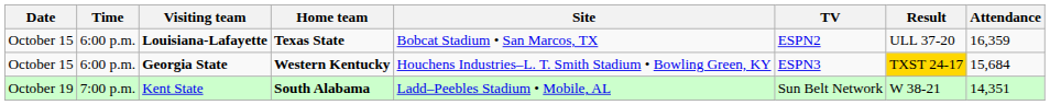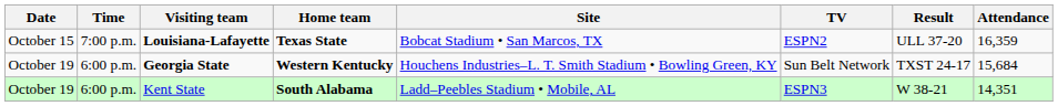Louisiana-Lafayette | Time: 6:00 p.m. -> 7:00 p.m.
Georgia State | Date: October 15 -> October 19
Georgia State | TV: ESPN3 -> Sun Belt Network
Georgia State | Result: gold background -> no background
Kent State | Time: 7:00 p.m. -> 6:00 p.m.
Kent State | TV: Sun Belt Network -> ESPN3
